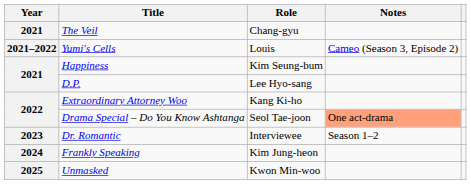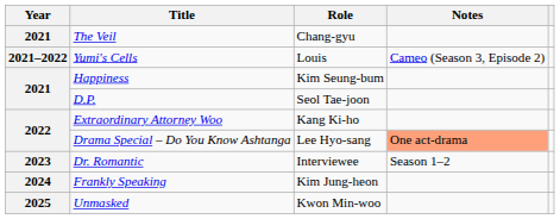D.P. | Role: Lee Hyo-sang -> Seol Tae-joon
Drama Special – Do You Know Ashtanga | Role: Seol Tae-joon -> Lee Hyo-sang
